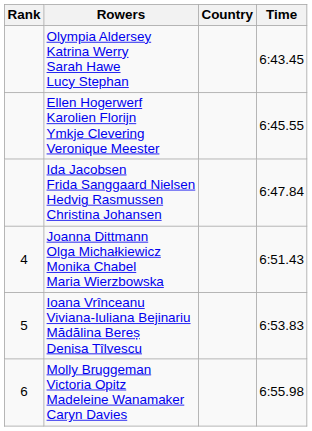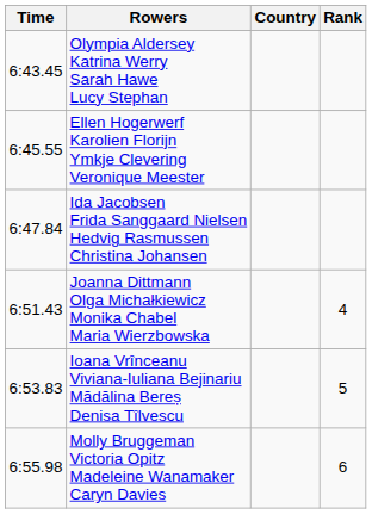columns swapped: Rank <-> Time
